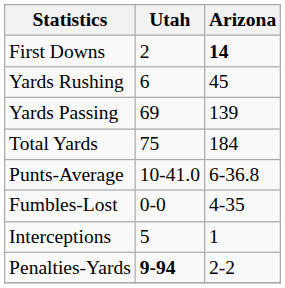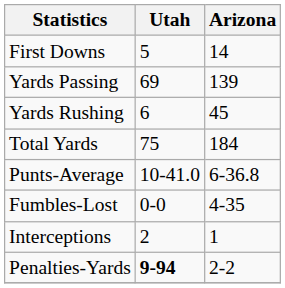First Downs | Utah: 2 -> 5
First Downs | Arizona: bold -> normal
rows swapped: Yards Rushing <-> Yards Passing
Interceptions | Utah: 5 -> 2
